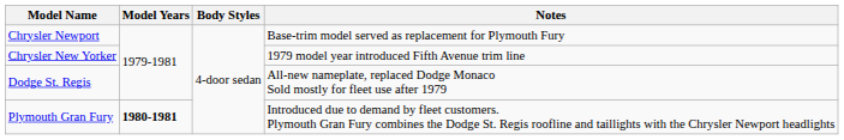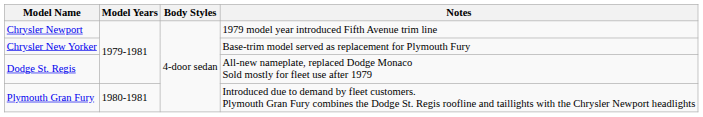Chrysler Newport | Notes: Base-trim model served as replacement for Plymouth Fury -> 1979 model year introduced Fifth Avenue trim line
Chrysler New Yorker | Notes: 1979 model year introduced Fifth Avenue trim line -> Base-trim model served as replacement for Plymouth Fury
Plymouth Gran Fury | Model Years: bold -> normal
